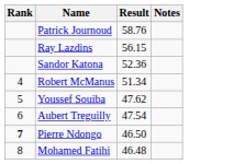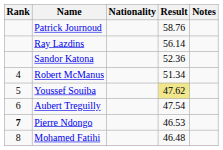+ column: Nationality
Ray Lazdins | Result: 56.15 -> 56.14
Youssef Souiba | Result: no background -> khaki background
Pierre Ndongo | Result: 46.50 -> 46.53
